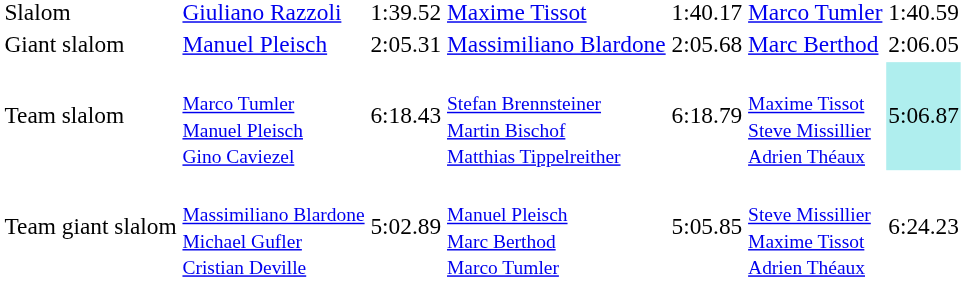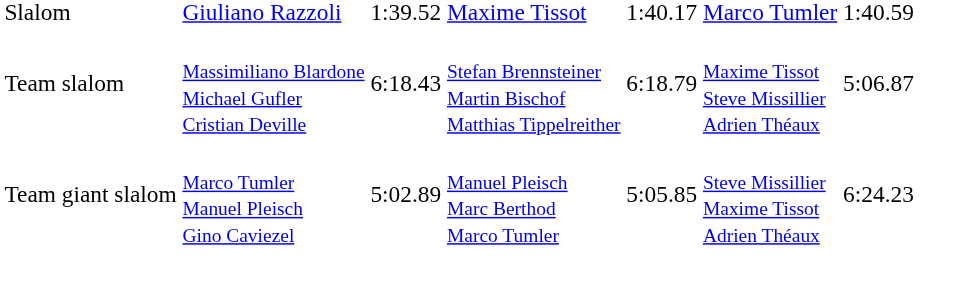- row: Giant slalom | Manuel Pleisch | 2:05.31 | Massimiliano Blardone | 2:05.68 | Marc Berthod | 2:06.05
Team slalom | column 2: Marco Tumler Manuel Pleisch Gino Caviezel -> Massimiliano Blardone Michael Gufler Cristian Deville
Team slalom | column 7: paleturquoise background -> no background
Team giant slalom | column 2: Massimiliano Blardone Michael Gufler Cristian Deville -> Marco Tumler Manuel Pleisch Gino Caviezel
